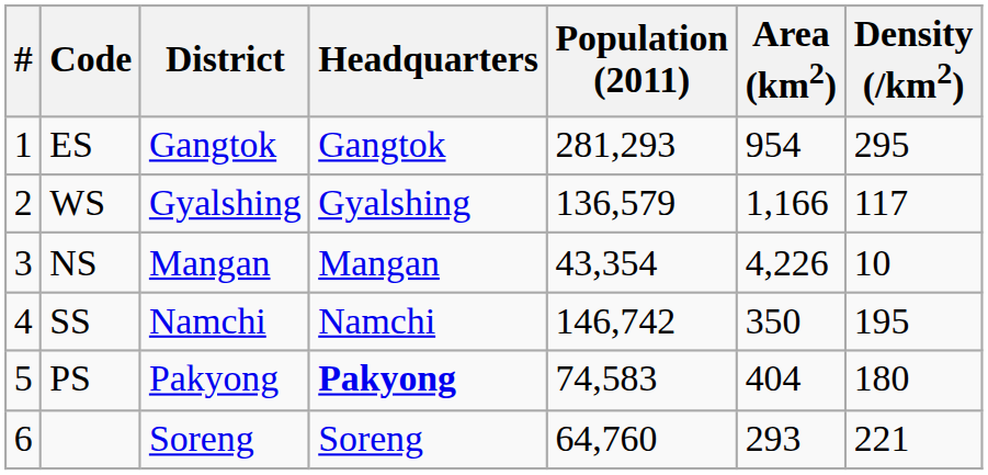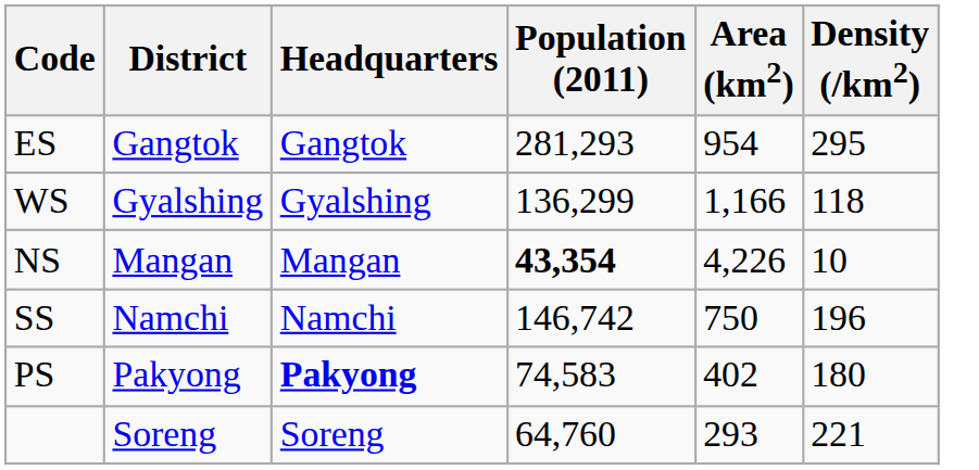- column: # | 1 | 2 | 3 | 4 | 5 | 6
WS | Population (2011): 136,579 -> 136,299
WS | Density (/km2): 117 -> 118
NS | Population (2011): normal -> bold
SS | Area (km2): 350 -> 750
SS | Density (/km2): 195 -> 196
PS | Area (km2): 404 -> 402
